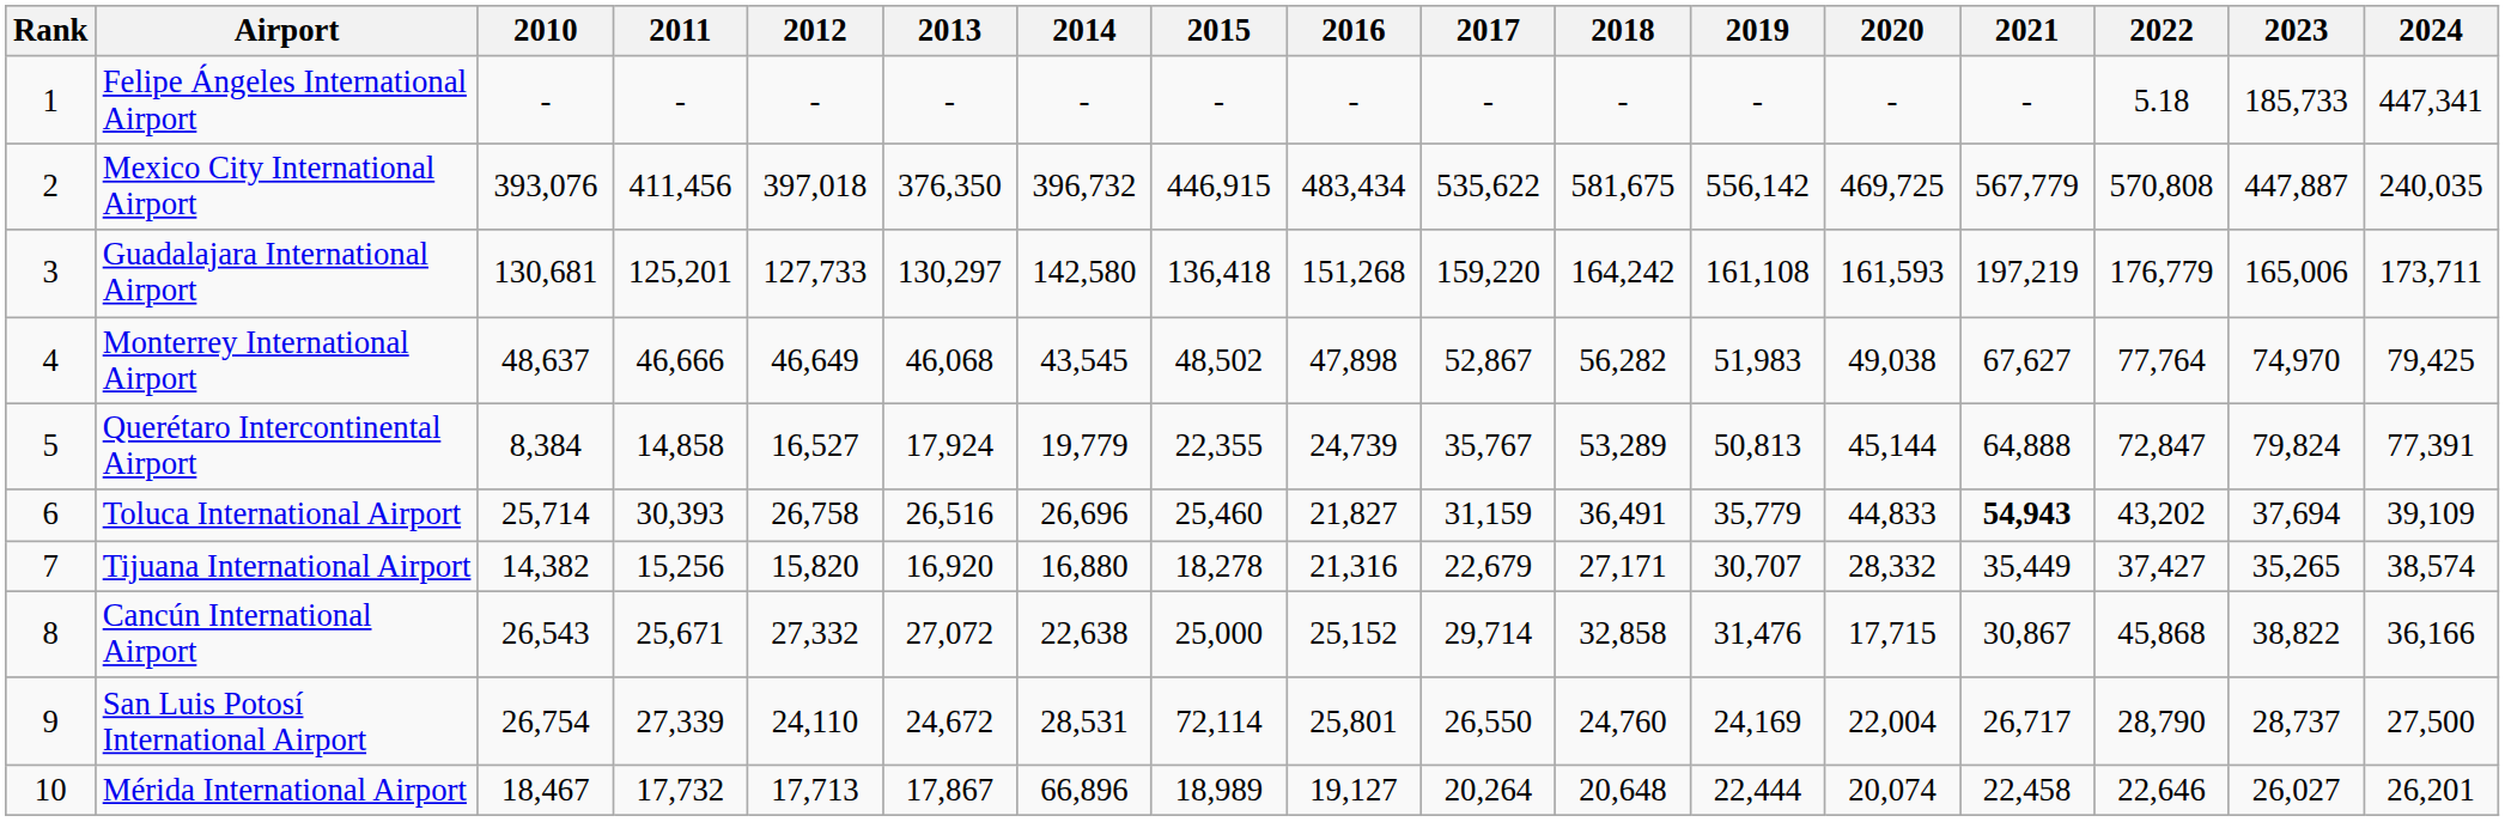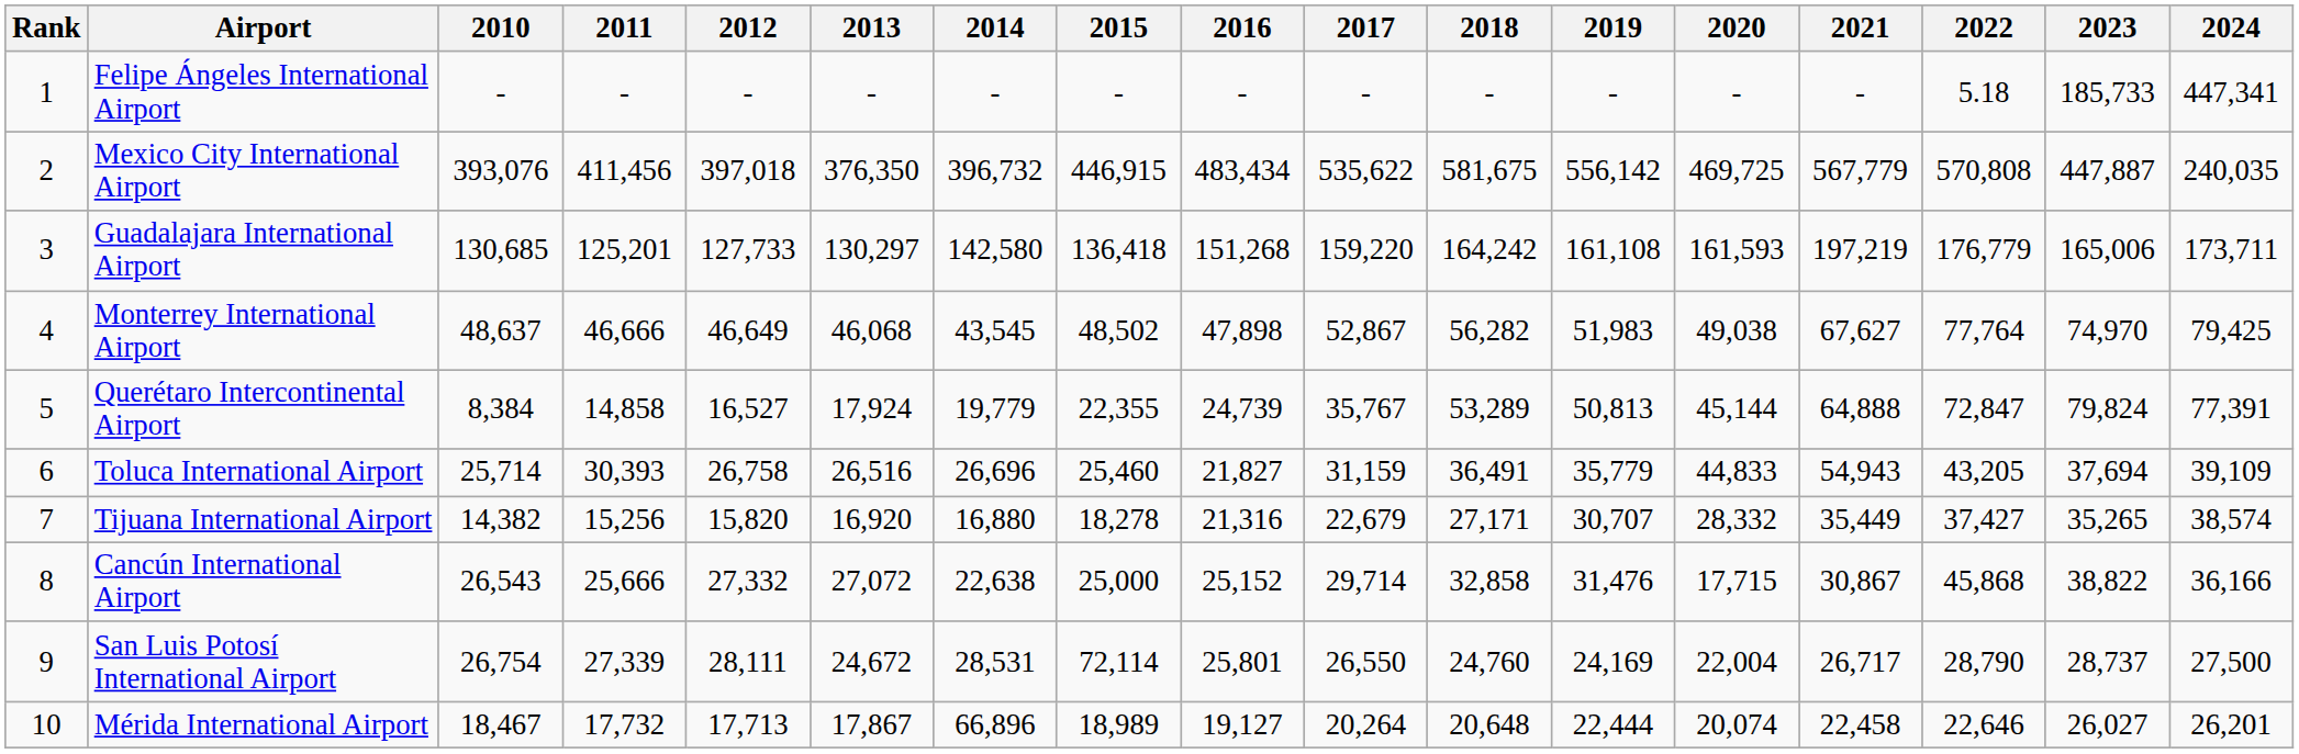Guadalajara International Airport | 2010: 130,681 -> 130,685
Toluca International Airport | 2021: bold -> normal
Toluca International Airport | 2022: 43,202 -> 43,205
Cancún International Airport | 2011: 25,671 -> 25,666
San Luis Potosí International Airport | 2012: 24,110 -> 28,111
